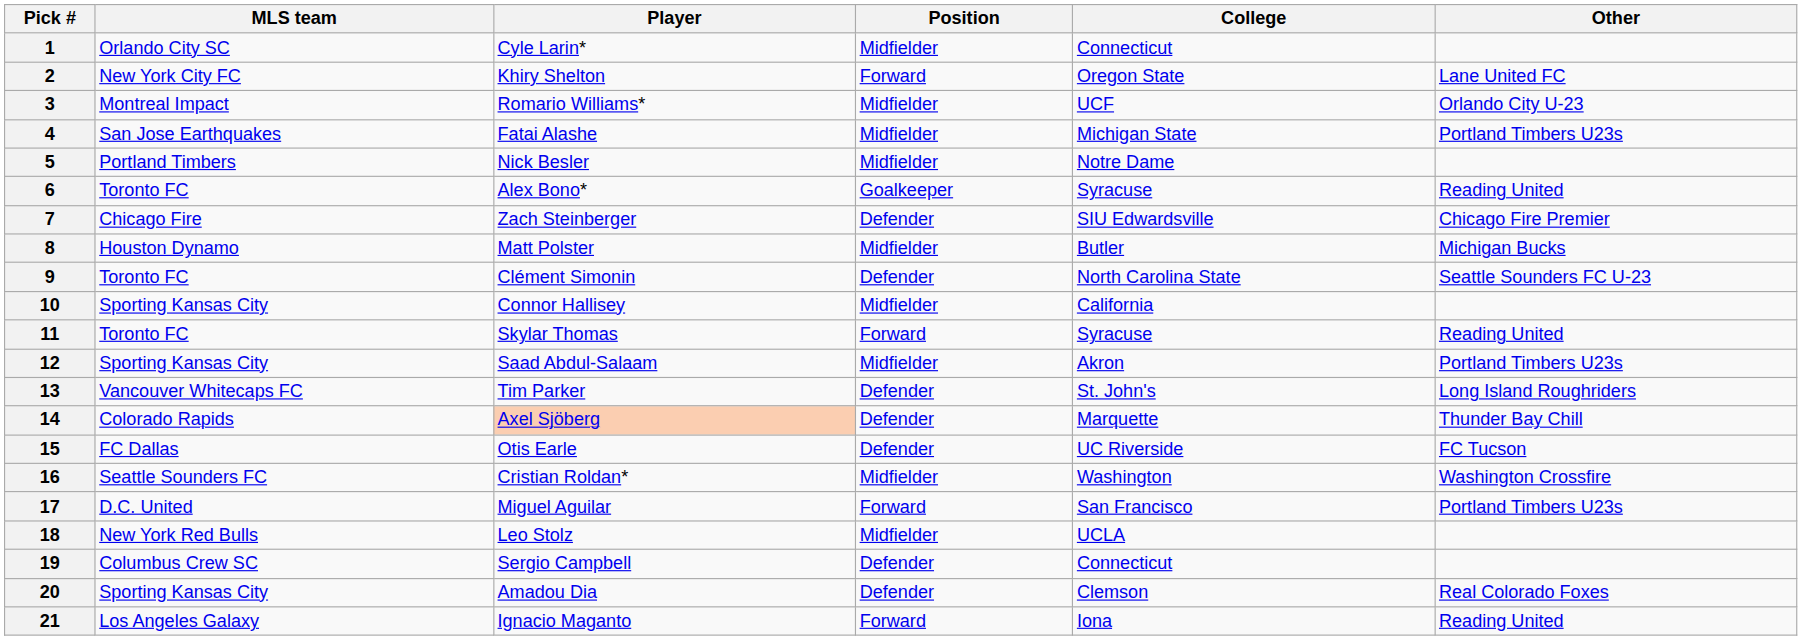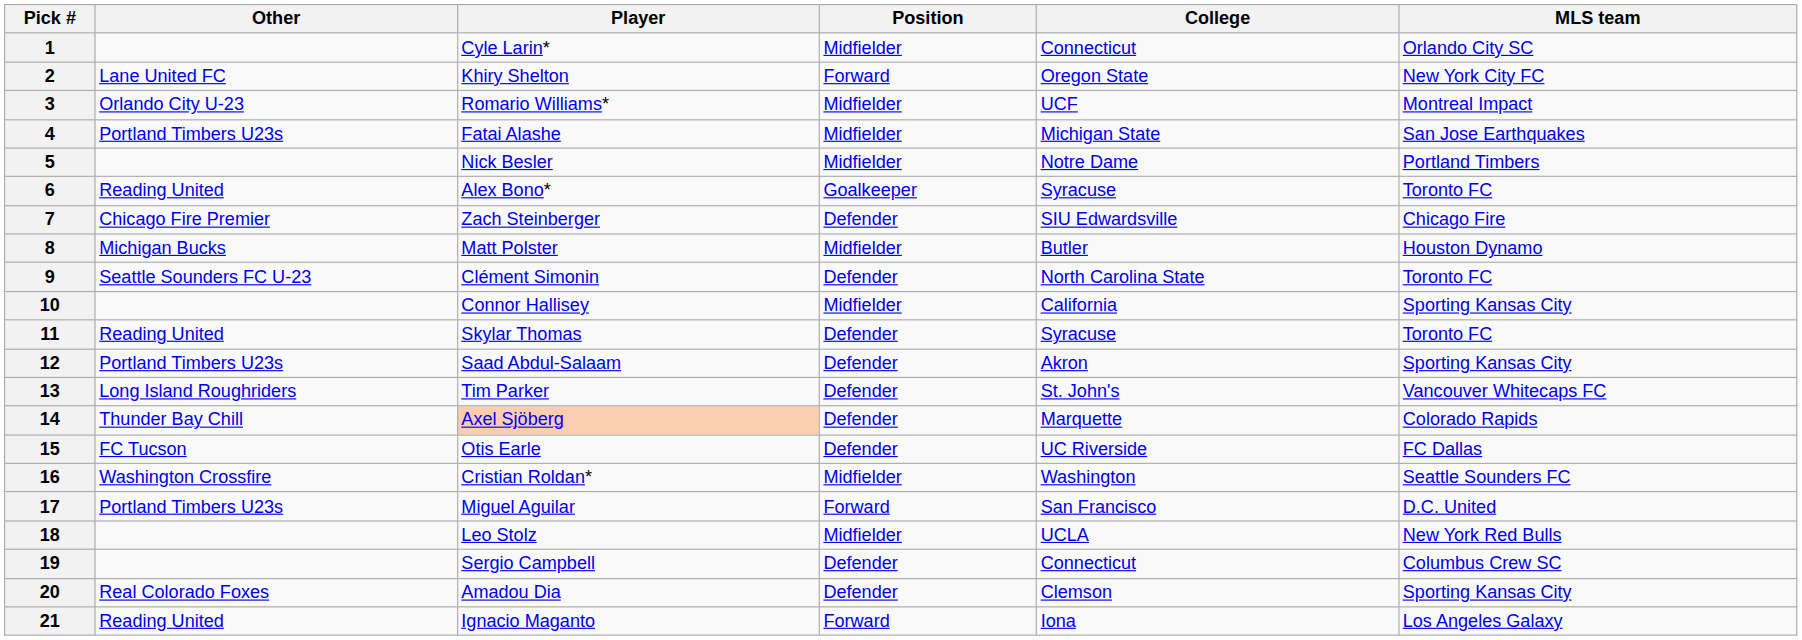columns swapped: MLS team <-> Other
11 | Position: Forward -> Defender
12 | Position: Midfielder -> Defender
